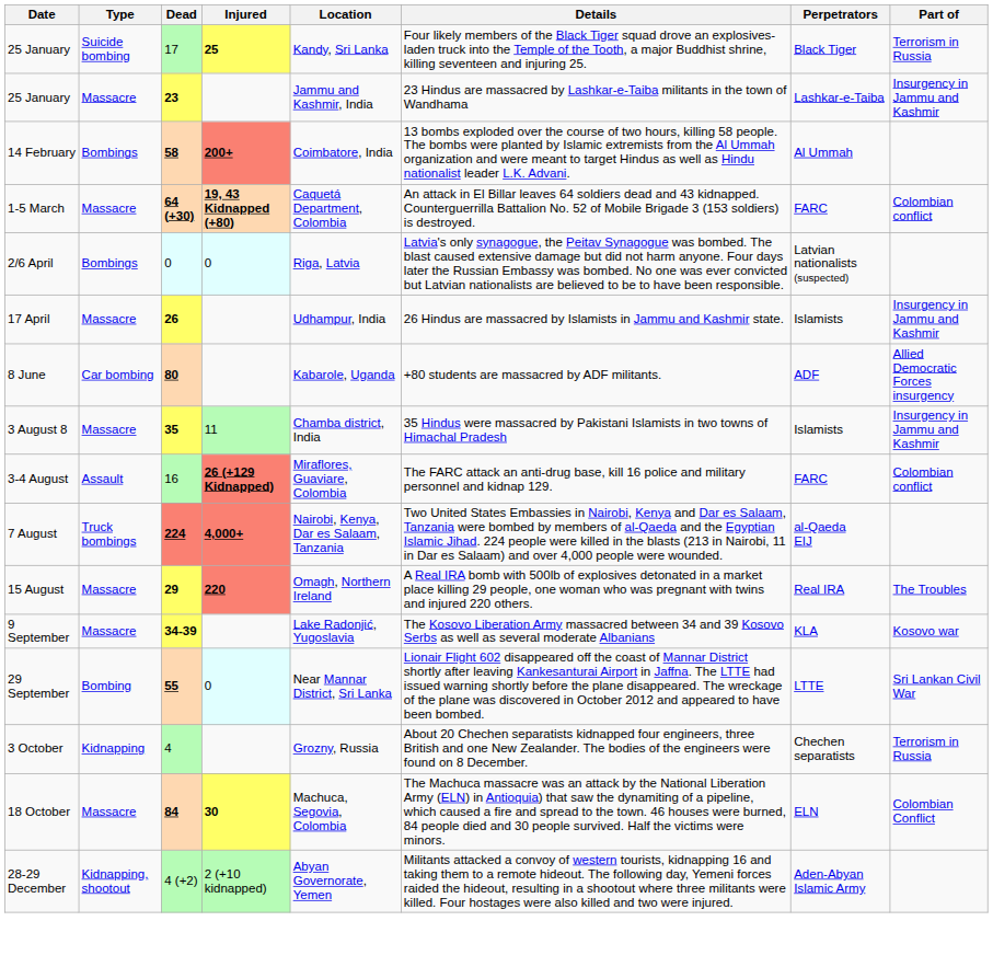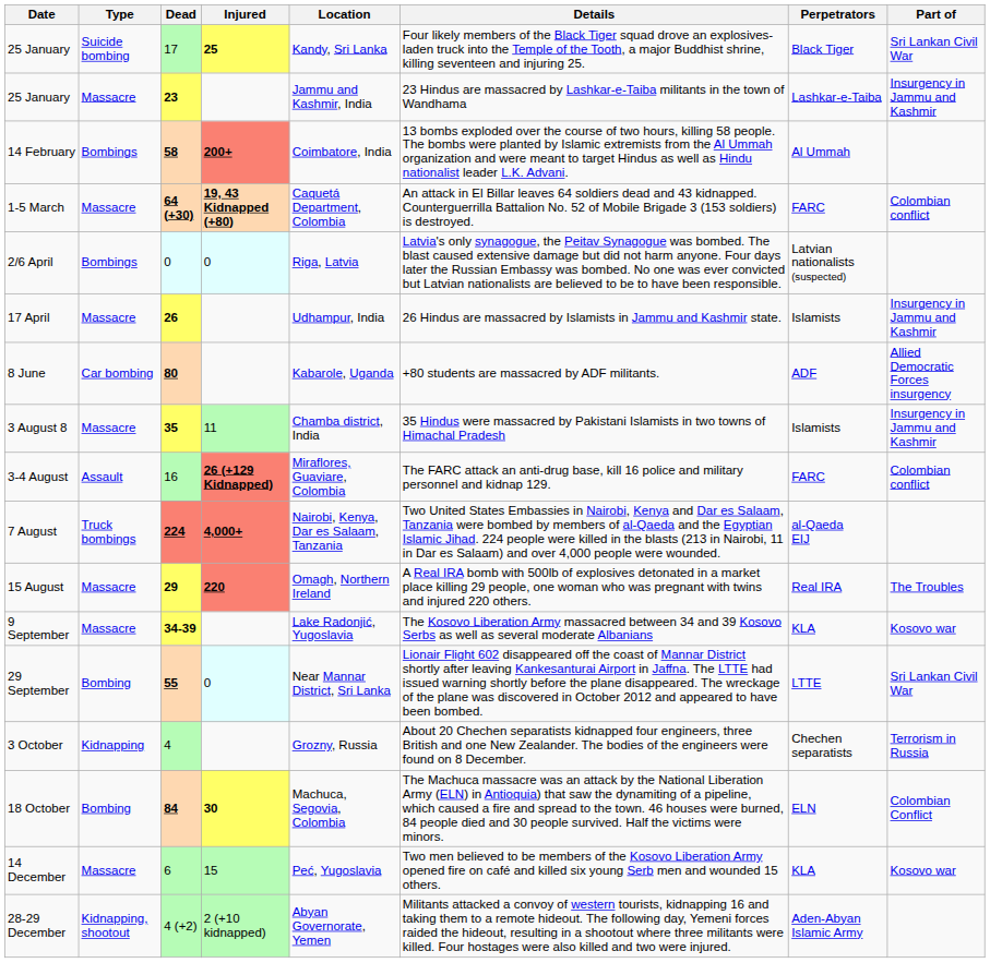25 January / 17 | Part of: Terrorism in Russia -> Sri Lankan Civil War
18 October | Type: Massacre -> Bombing
+ row: 14 December | Massacre | 6 | 15 | Peć, Yugoslavia | Two men believed to be members of the Kosovo Liberation Army opened fire on café and killed six young Serb men and wounded 15 others. | KLA | Kosovo war
